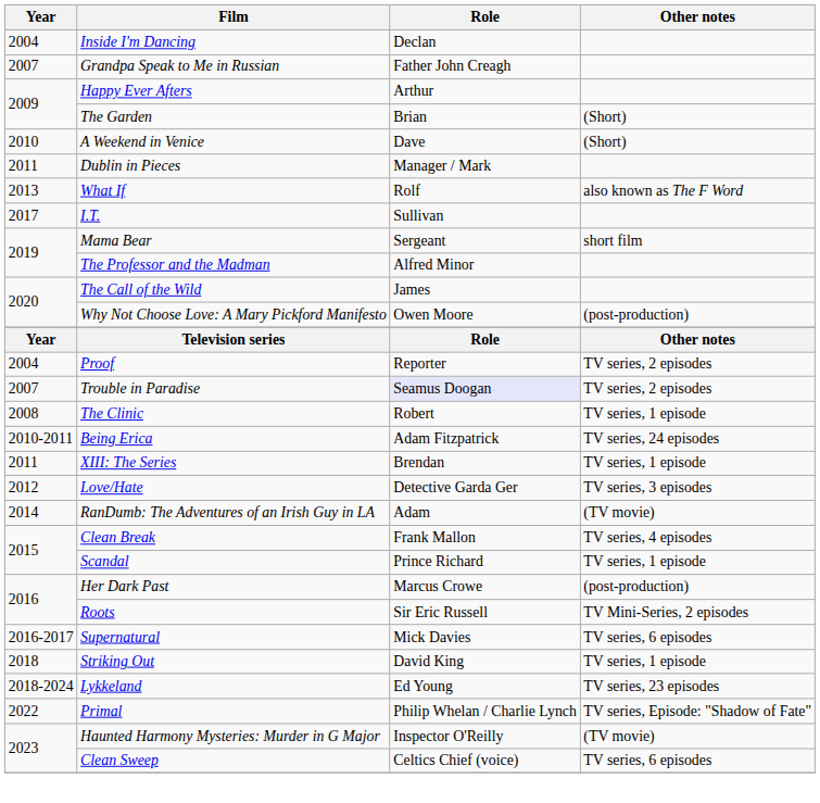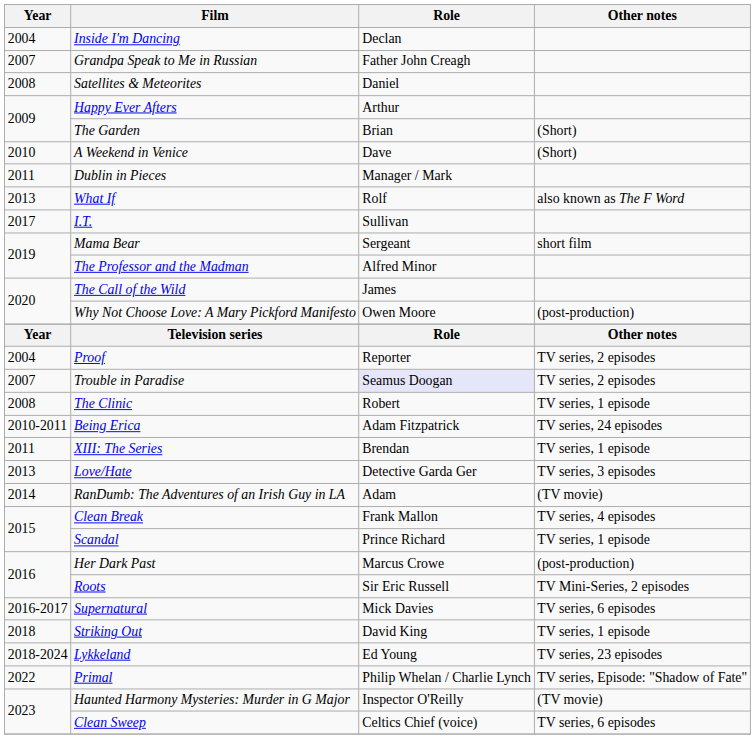+ row: 2008 | Satellites & Meteorites | Daniel
Love/Hate | Year: 2012 -> 2013
